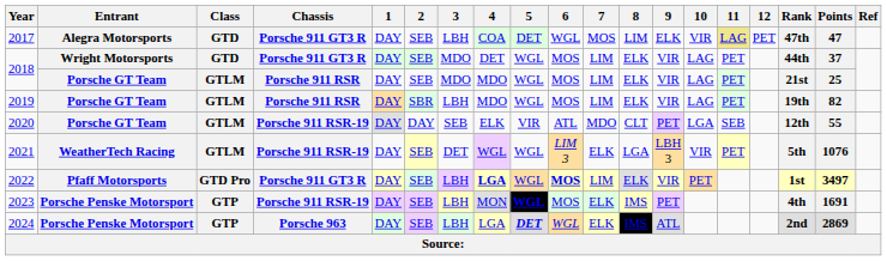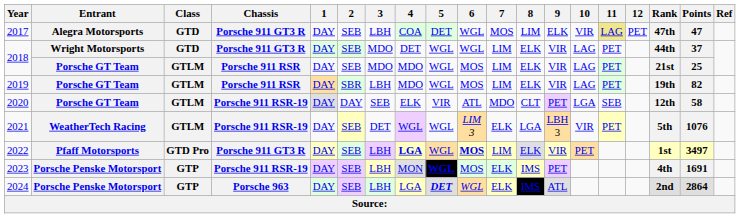2018 / Wright Motorsports | 6: MOS -> WGL
2020 | Points: 55 -> 58
2024 | Points: 2869 -> 2864
